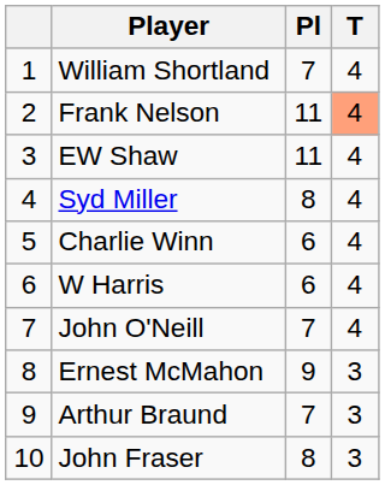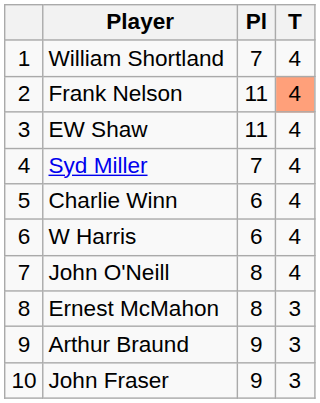Syd Miller | Pl: 8 -> 7
John O'Neill | Pl: 7 -> 8
Ernest McMahon | Pl: 9 -> 8
Arthur Braund | Pl: 7 -> 9
John Fraser | Pl: 8 -> 9
